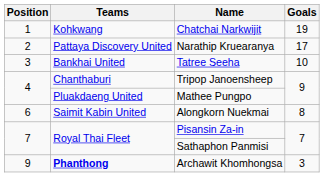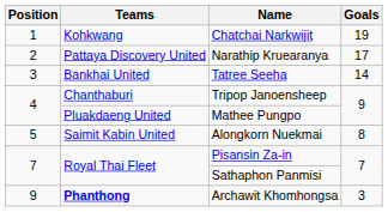Tatree Seeha | Goals: 10 -> 14
Alongkorn Nuekmai | Position: 6 -> 5
